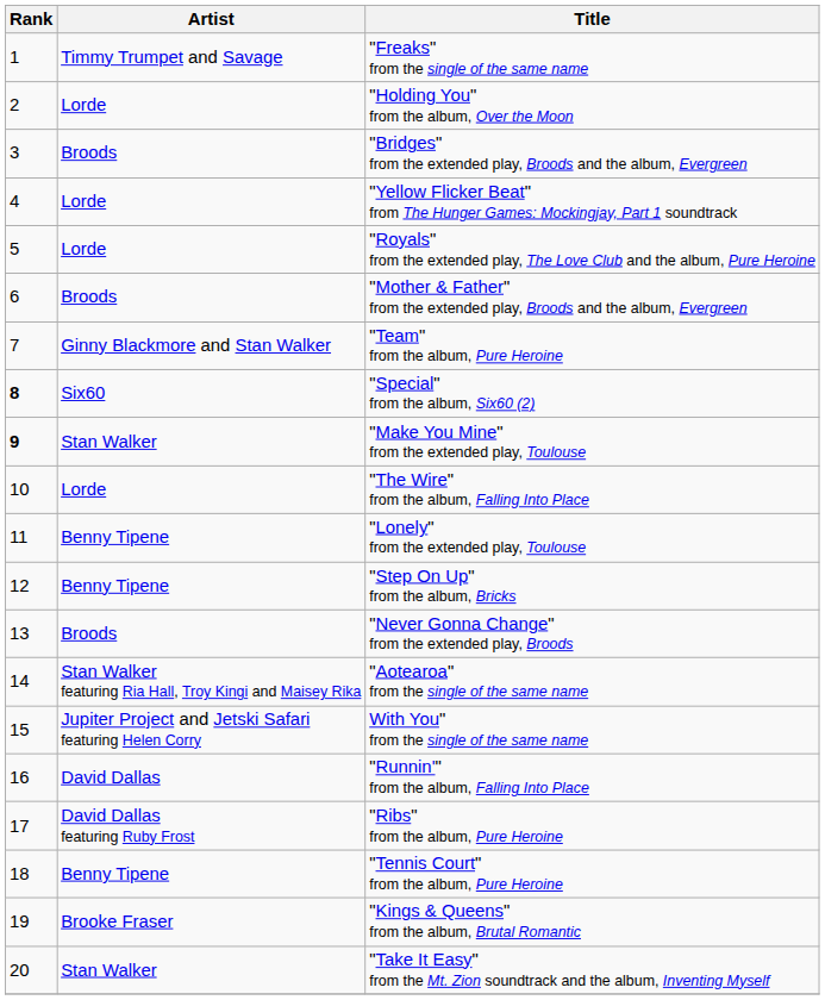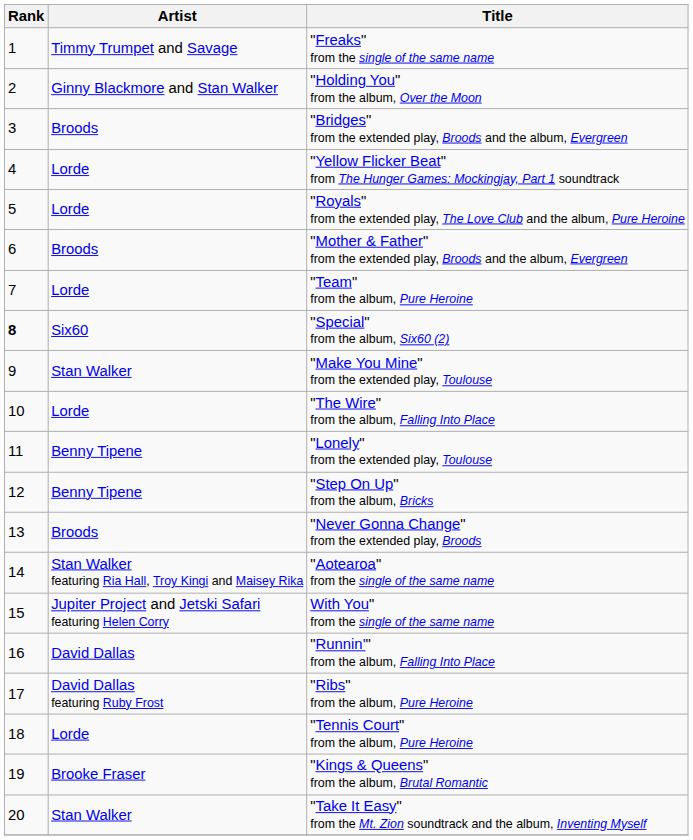"Holding You" from the album, Over the Moon | Artist: Lorde -> Ginny Blackmore and Stan Walker
"Team" from the album, Pure Heroine | Artist: Ginny Blackmore and Stan Walker -> Lorde
"Make You Mine" from the extended play, Toulouse | Rank: bold -> normal
"Tennis Court" from the album, Pure Heroine | Artist: Benny Tipene -> Lorde
